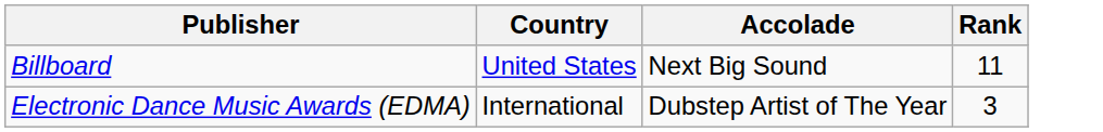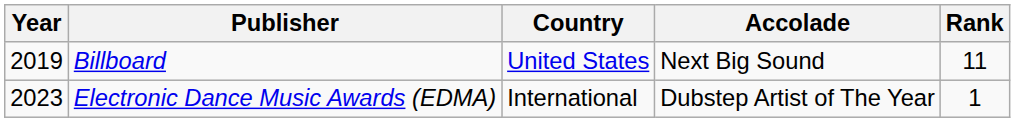+ column: Year | 2019 | 2023
Electronic Dance Music Awards (EDMA) | Rank: 3 -> 1
